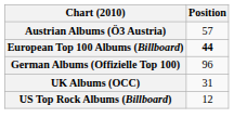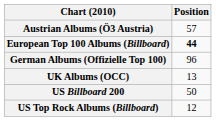UK Albums (OCC) | Position: 31 -> 13
+ row: US Billboard 200 | 50
